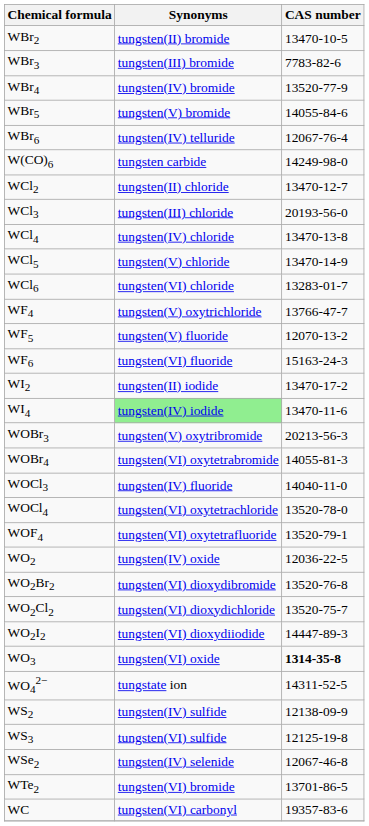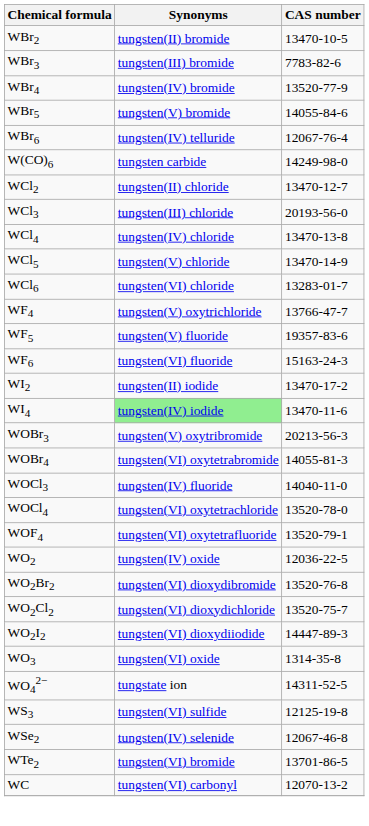WF5 | CAS number: 12070-13-2 -> 19357-83-6
WO3 | CAS number: bold -> normal
- row: WS2 | tungsten(IV) sulfide | 12138-09-9
WC | CAS number: 19357-83-6 -> 12070-13-2
